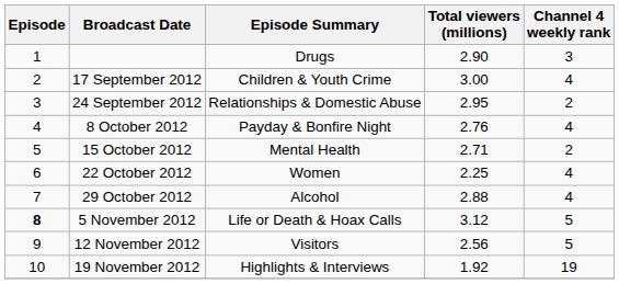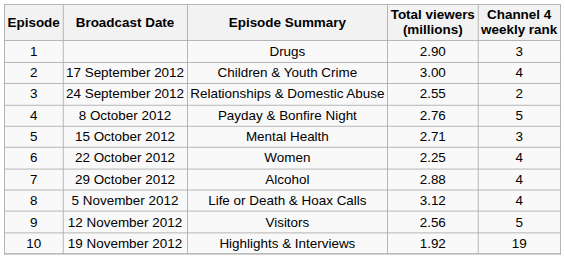24 September 2012 | Total viewers (millions): 2.95 -> 2.55
8 October 2012 | Channel 4 weekly rank: 4 -> 5
15 October 2012 | Channel 4 weekly rank: 2 -> 3
5 November 2012 | Episode: bold -> normal
5 November 2012 | Channel 4 weekly rank: 5 -> 4
